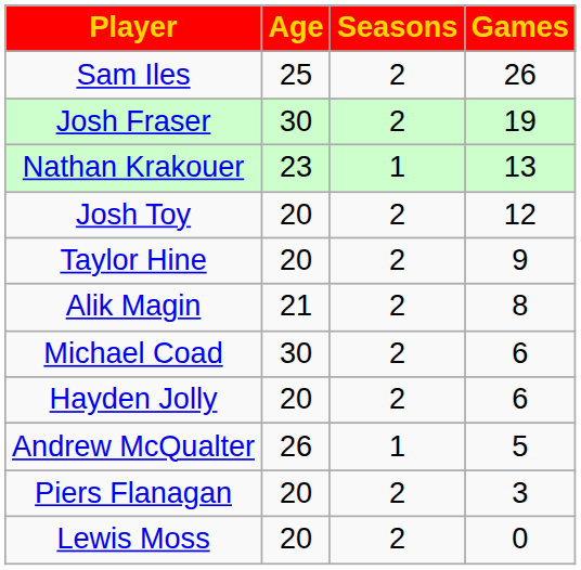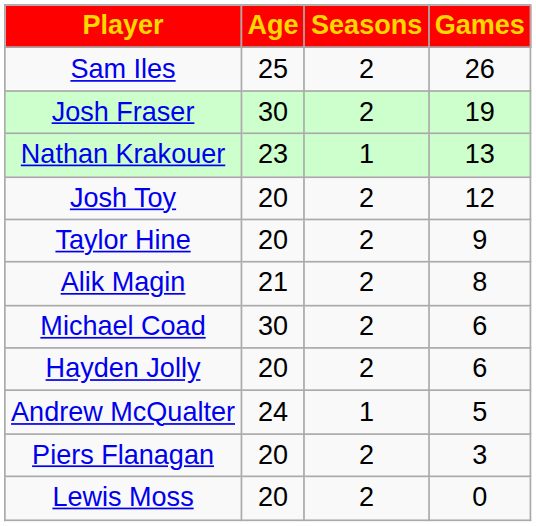Andrew McQualter | Age: 26 -> 24
